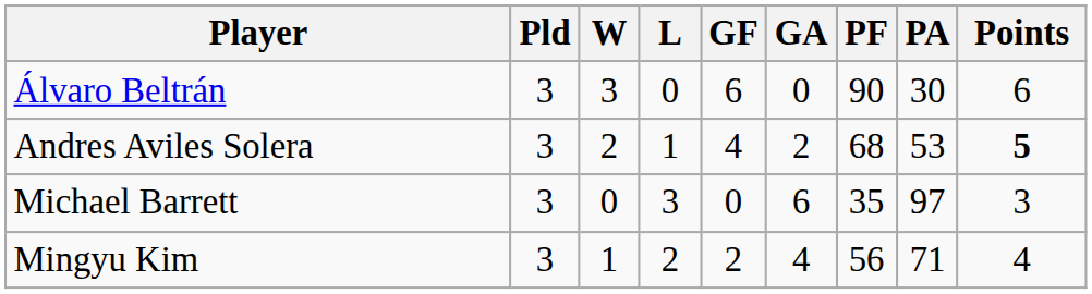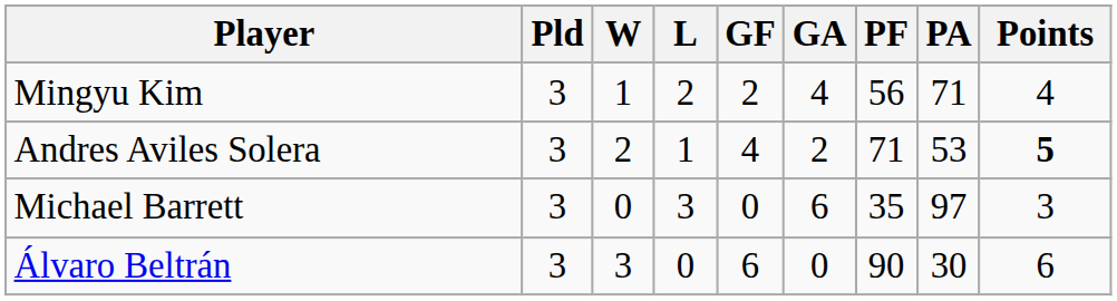rows swapped: Álvaro Beltrán <-> Mingyu Kim
Andres Aviles Solera | PF: 68 -> 71
